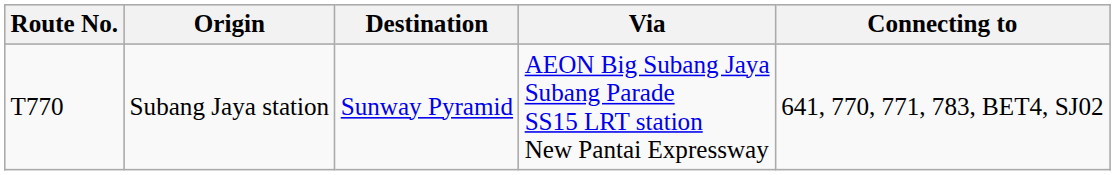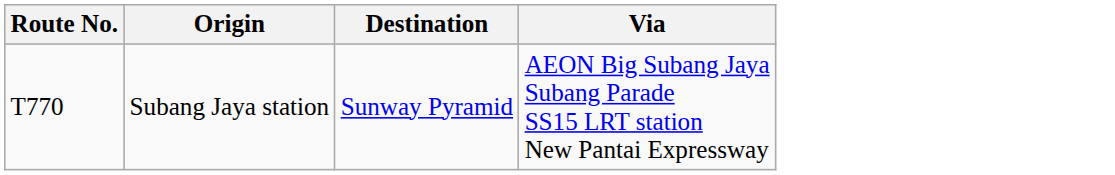- column: Connecting to | 641, 770, 771, 783, BET4, SJ02
